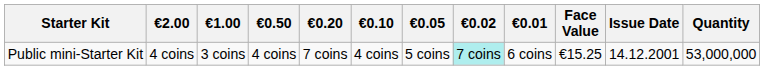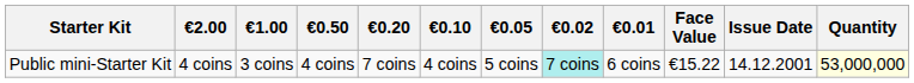Public mini-Starter Kit | Face Value: €15.25 -> €15.22
Public mini-Starter Kit | Quantity: no background -> lightyellow background
